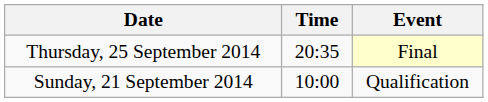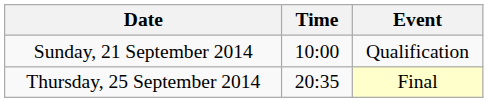rows swapped: Sunday, 21 September 2014 <-> Thursday, 25 September 2014
